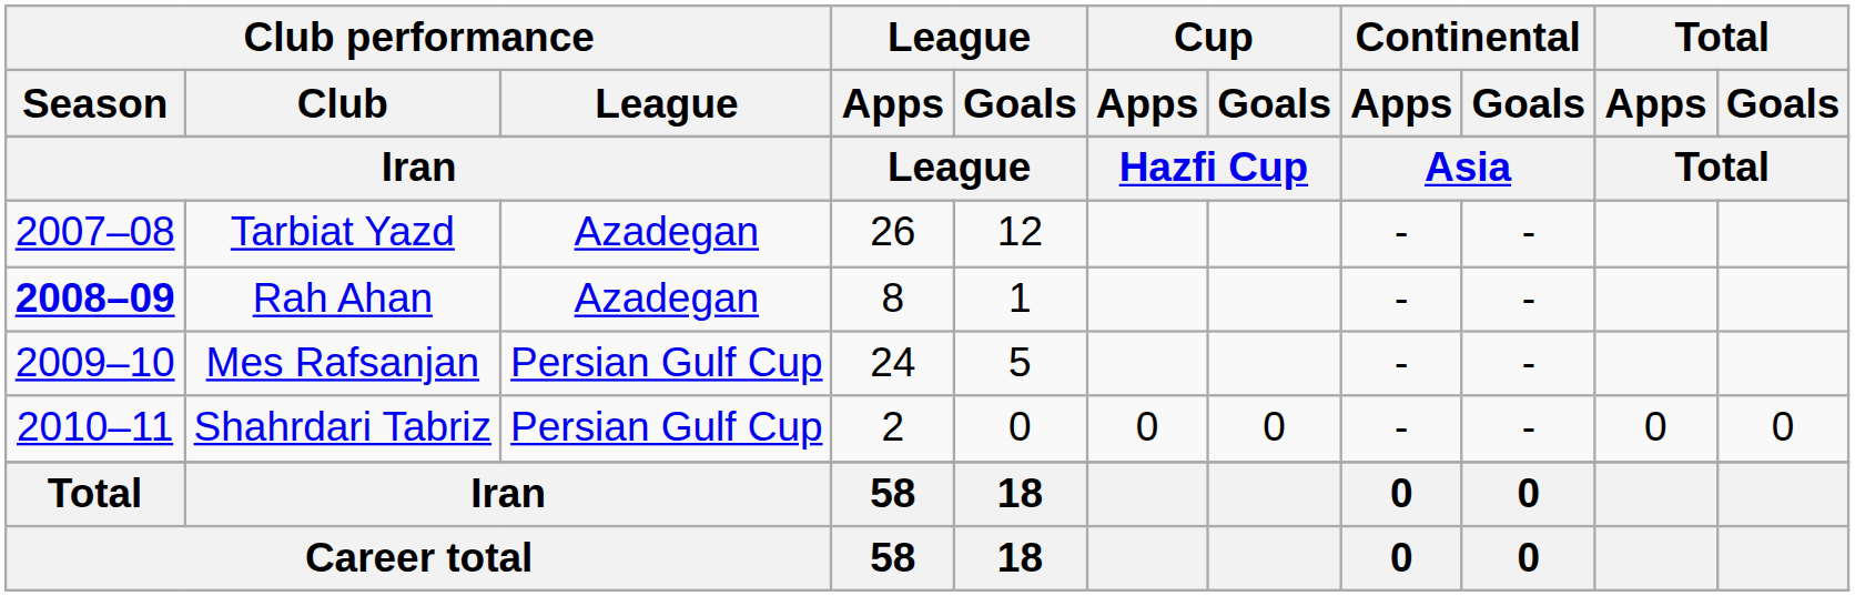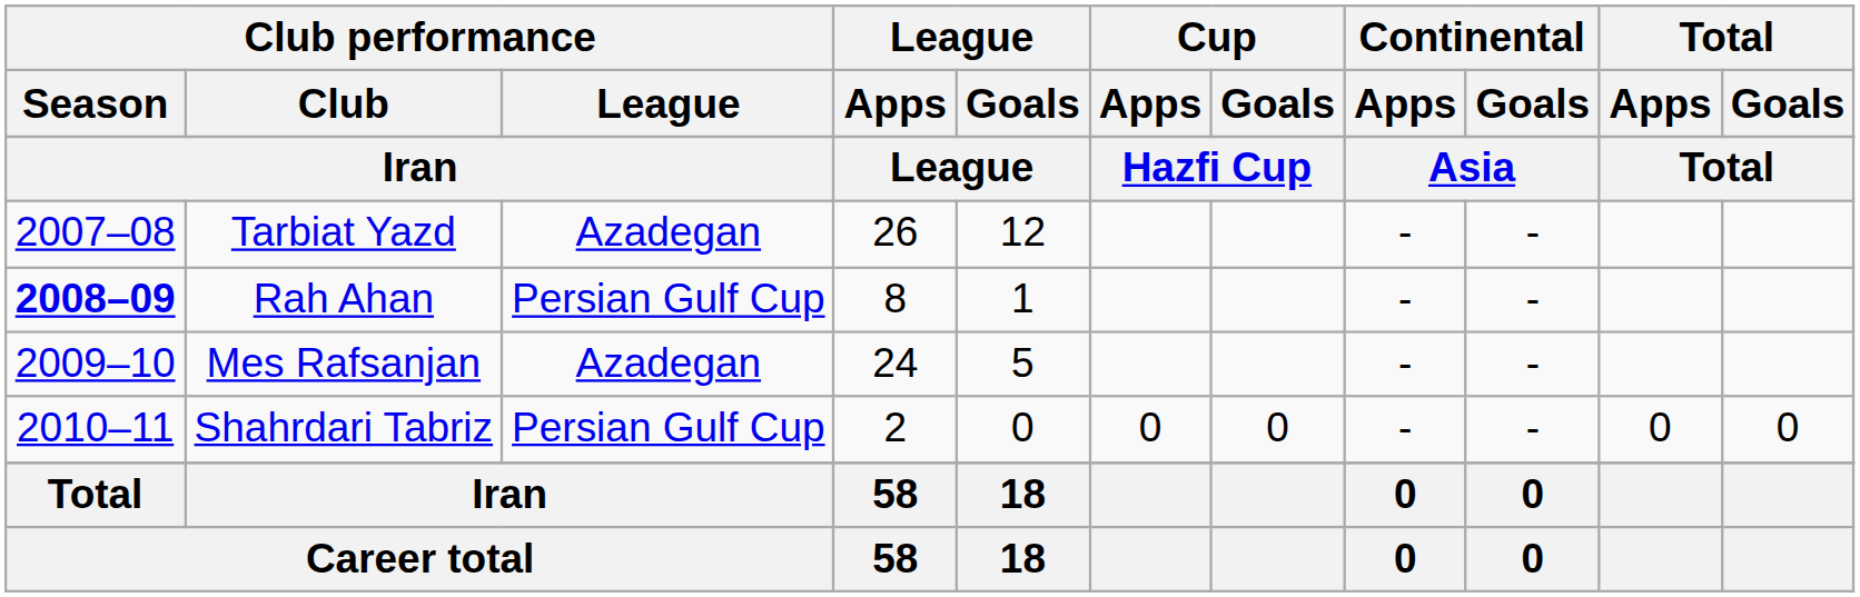Rah Ahan | Club performance / League: Azadegan -> Persian Gulf Cup
Mes Rafsanjan | Club performance / League: Persian Gulf Cup -> Azadegan
